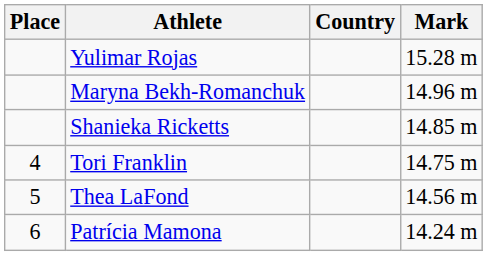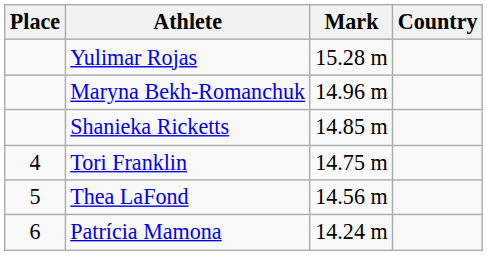columns swapped: Country <-> Mark
